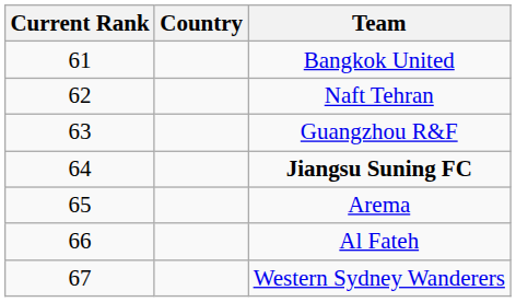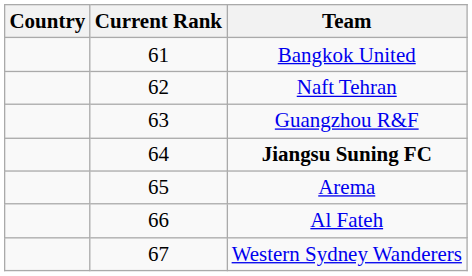columns swapped: Current Rank <-> Country
